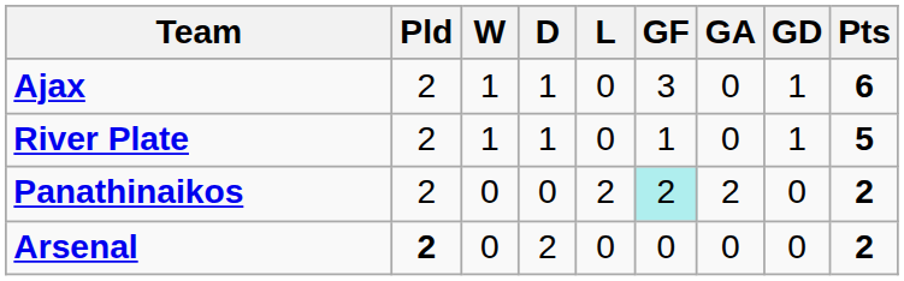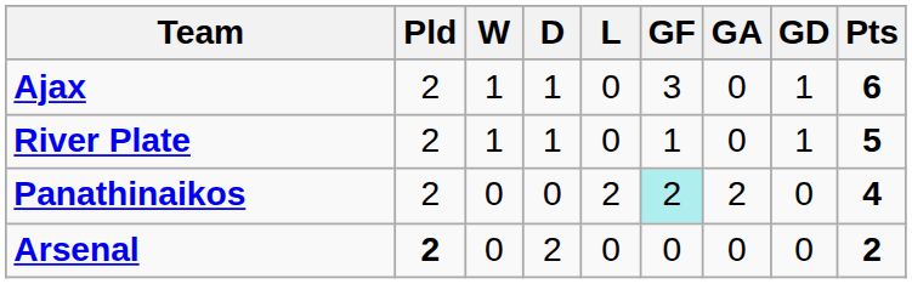Panathinaikos | Pts: 2 -> 4
